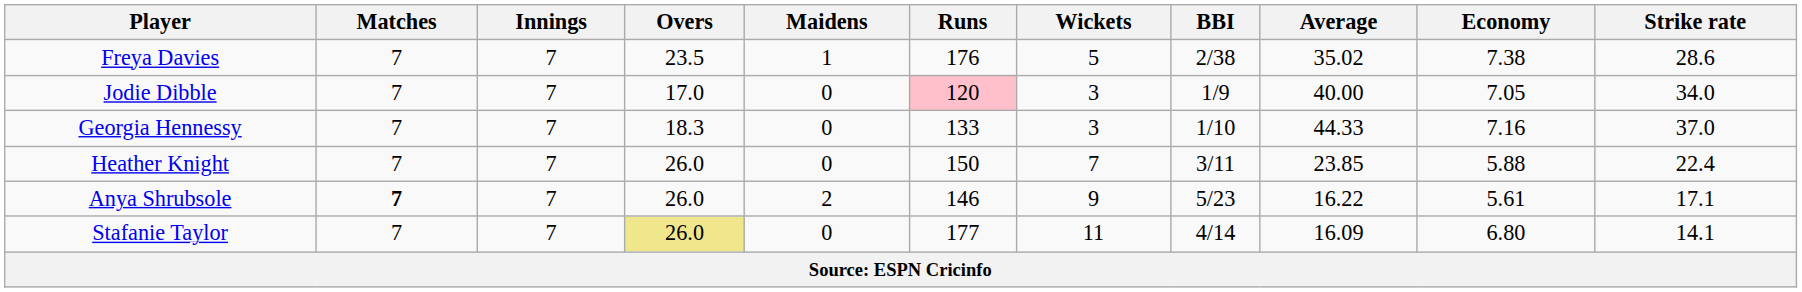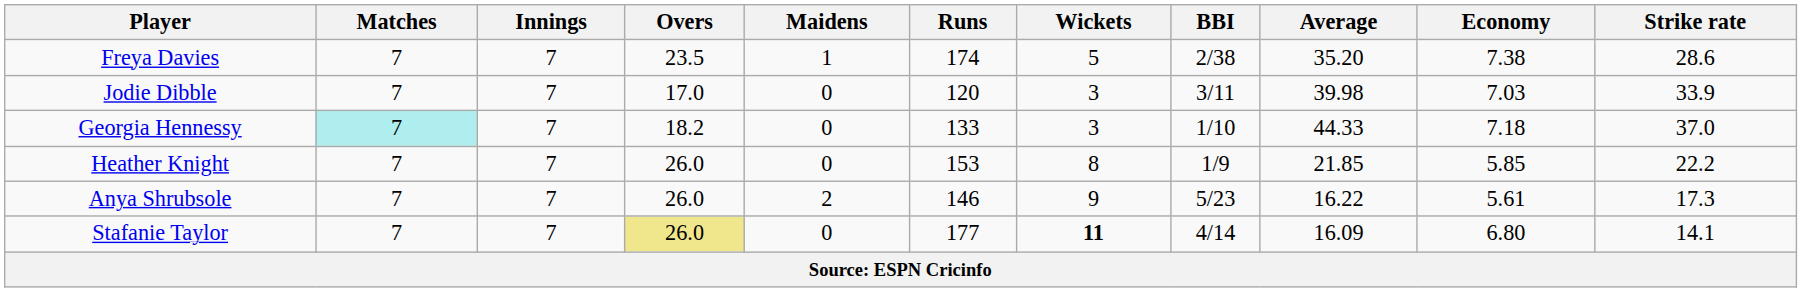Freya Davies | Runs: 176 -> 174
Freya Davies | Average: 35.02 -> 35.20
Jodie Dibble | Runs: pink background -> no background
Jodie Dibble | BBI: 1/9 -> 3/11
Jodie Dibble | Average: 40.00 -> 39.98
Jodie Dibble | Economy: 7.05 -> 7.03
Jodie Dibble | Strike rate: 34.0 -> 33.9
Georgia Hennessy | Matches: no background -> paleturquoise background
Georgia Hennessy | Overs: 18.3 -> 18.2
Georgia Hennessy | Economy: 7.16 -> 7.18
Heather Knight | Runs: 150 -> 153
Heather Knight | Wickets: 7 -> 8
Heather Knight | BBI: 3/11 -> 1/9
Heather Knight | Average: 23.85 -> 21.85
Heather Knight | Economy: 5.88 -> 5.85
Heather Knight | Strike rate: 22.4 -> 22.2
Anya Shrubsole | Matches: bold -> normal
Anya Shrubsole | Strike rate: 17.1 -> 17.3
Stafanie Taylor | Wickets: normal -> bold
